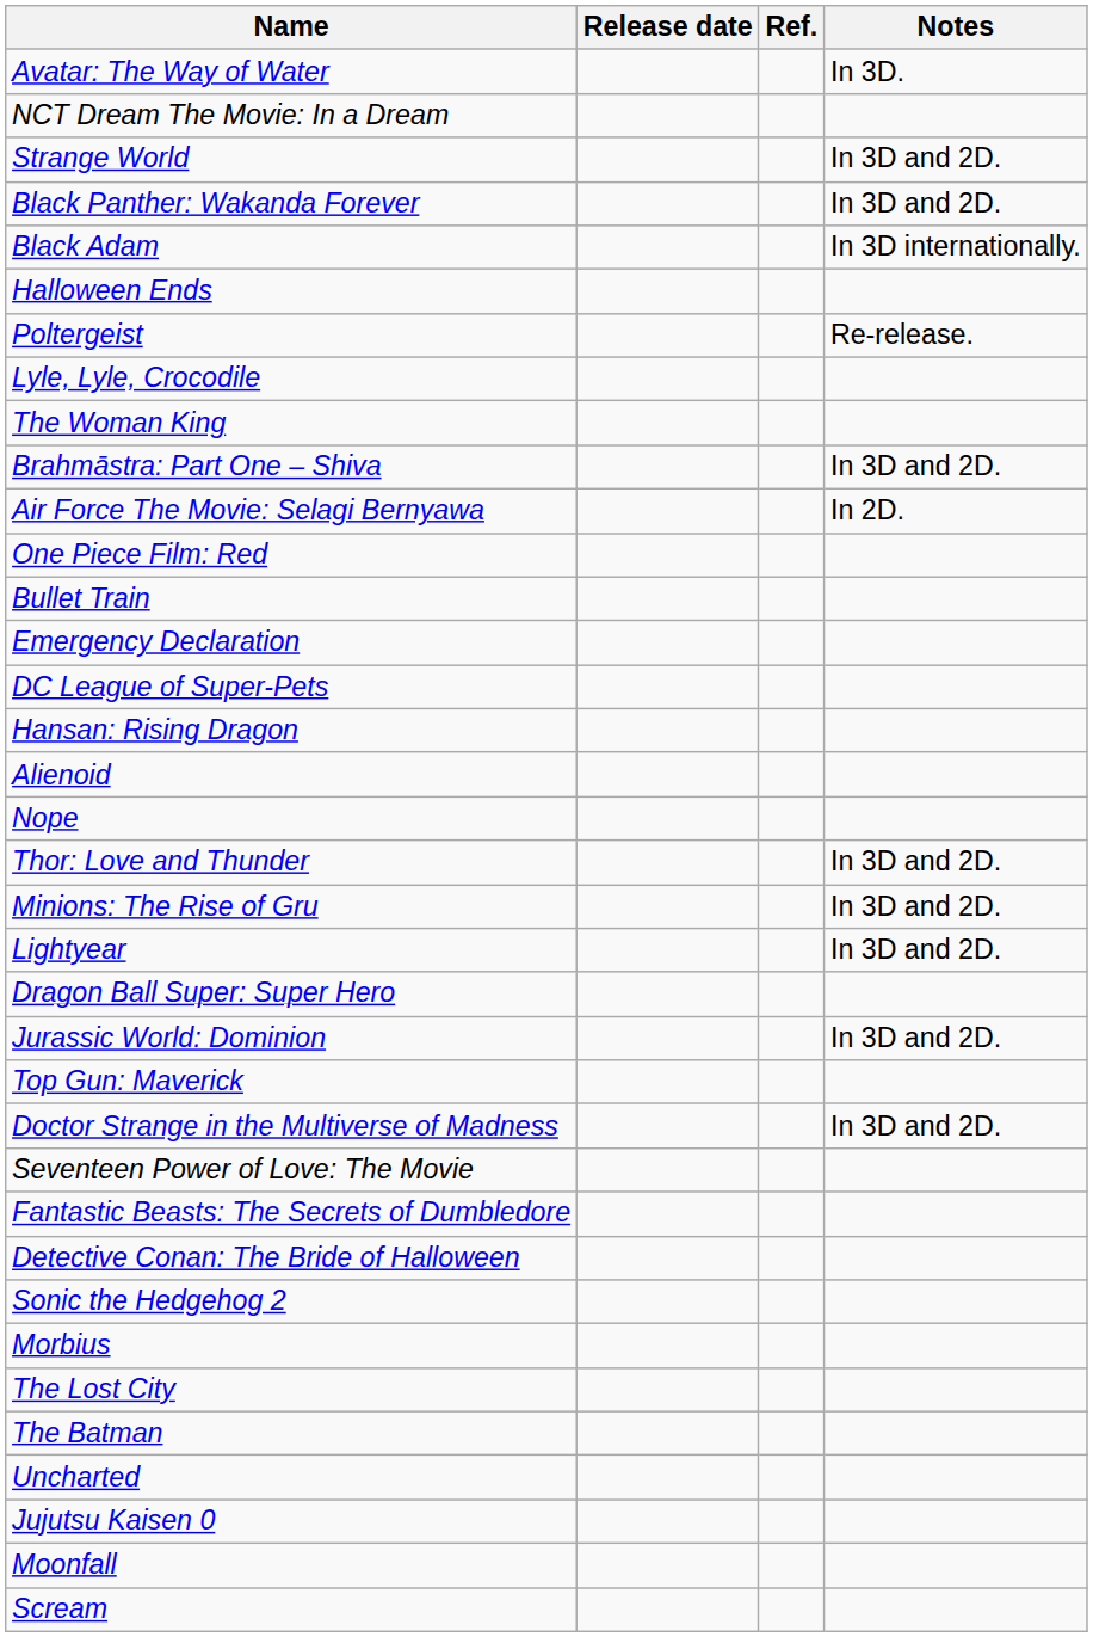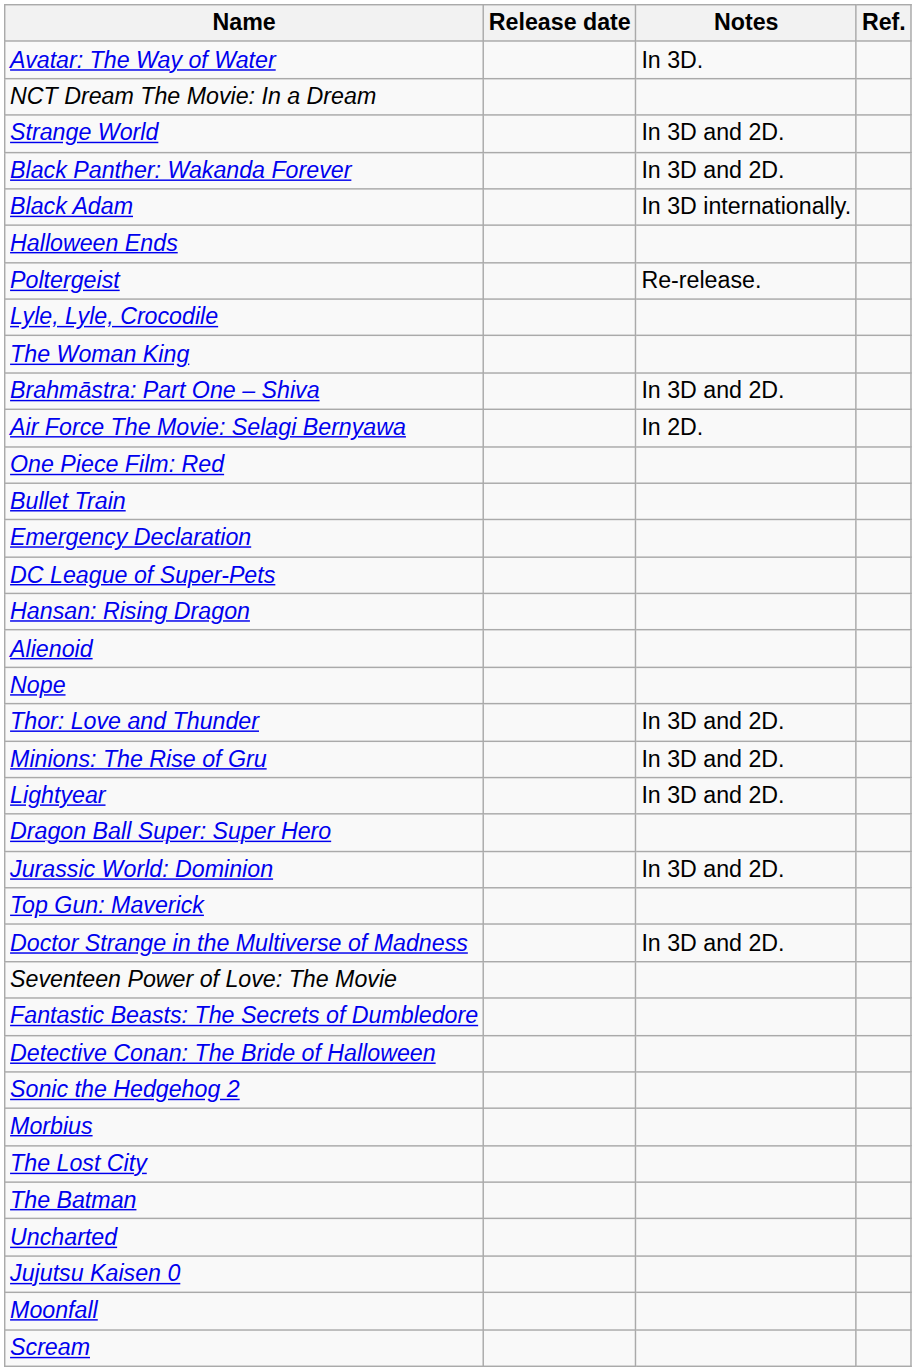columns swapped: Notes <-> Ref.
